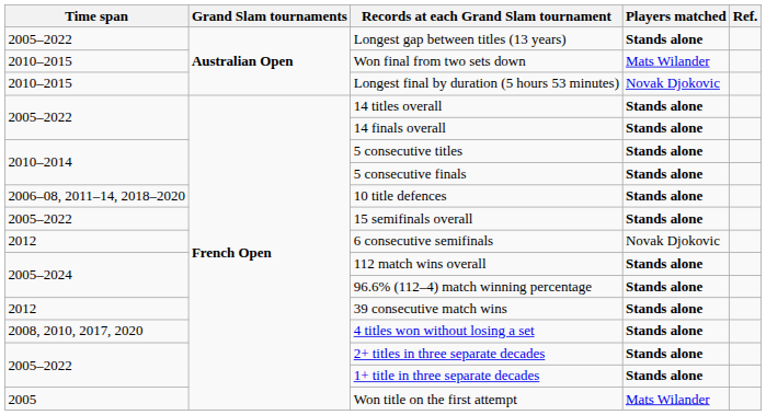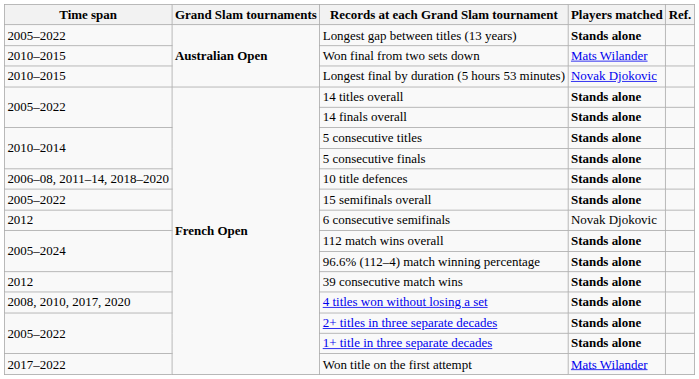Won title on the first attempt | Time span: 2005 -> 2017–2022
